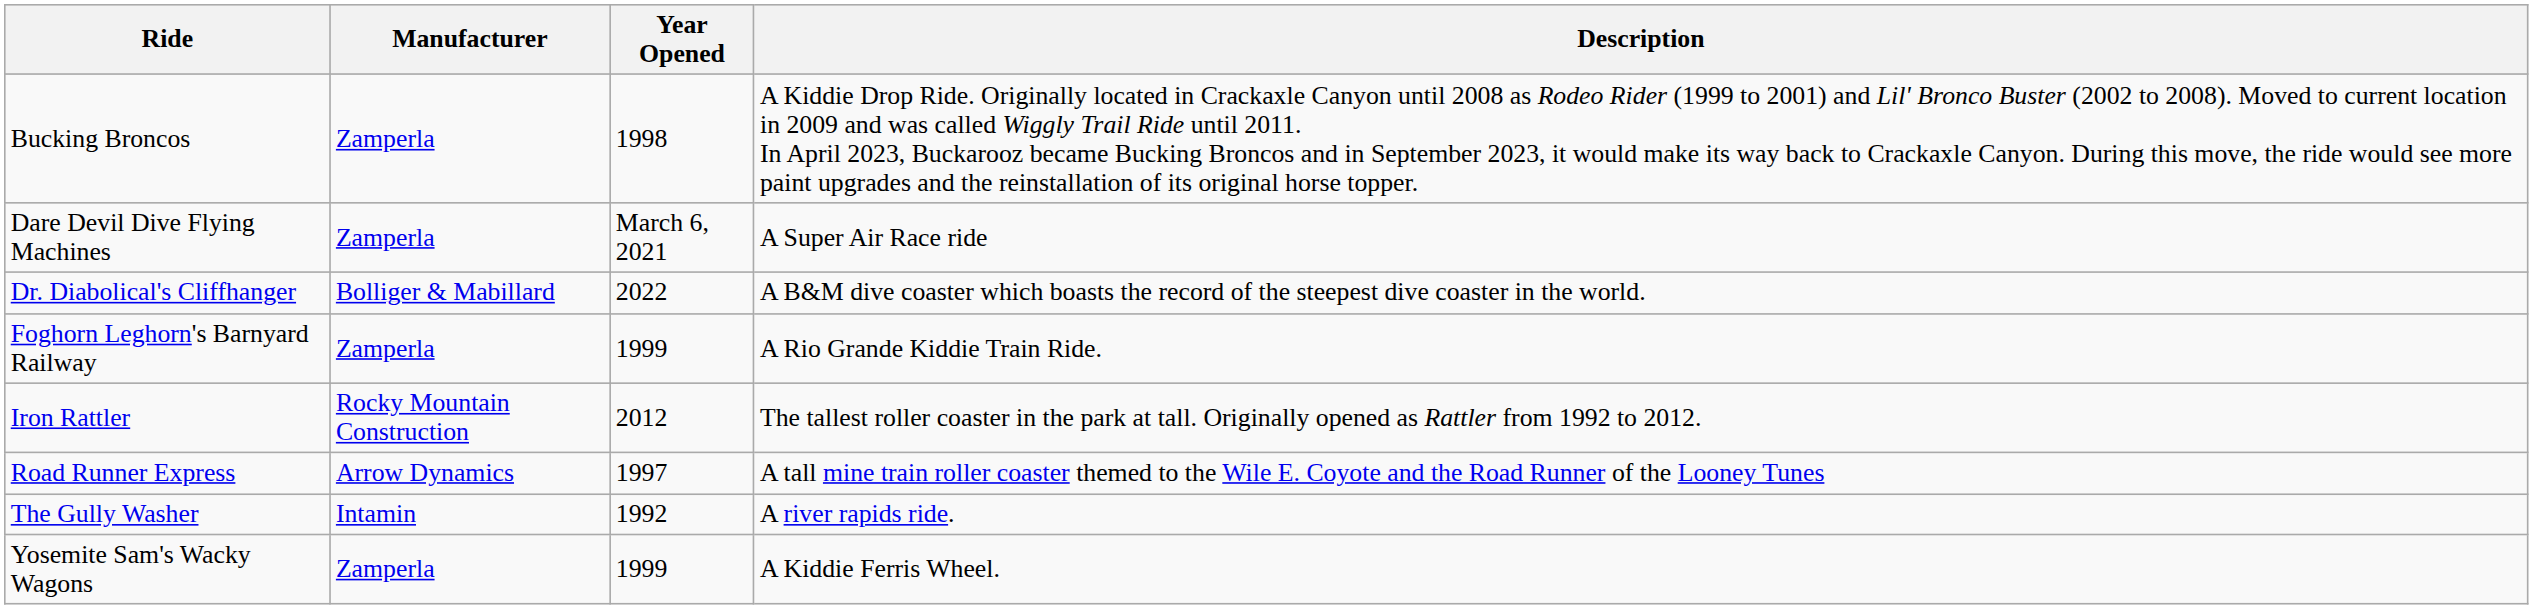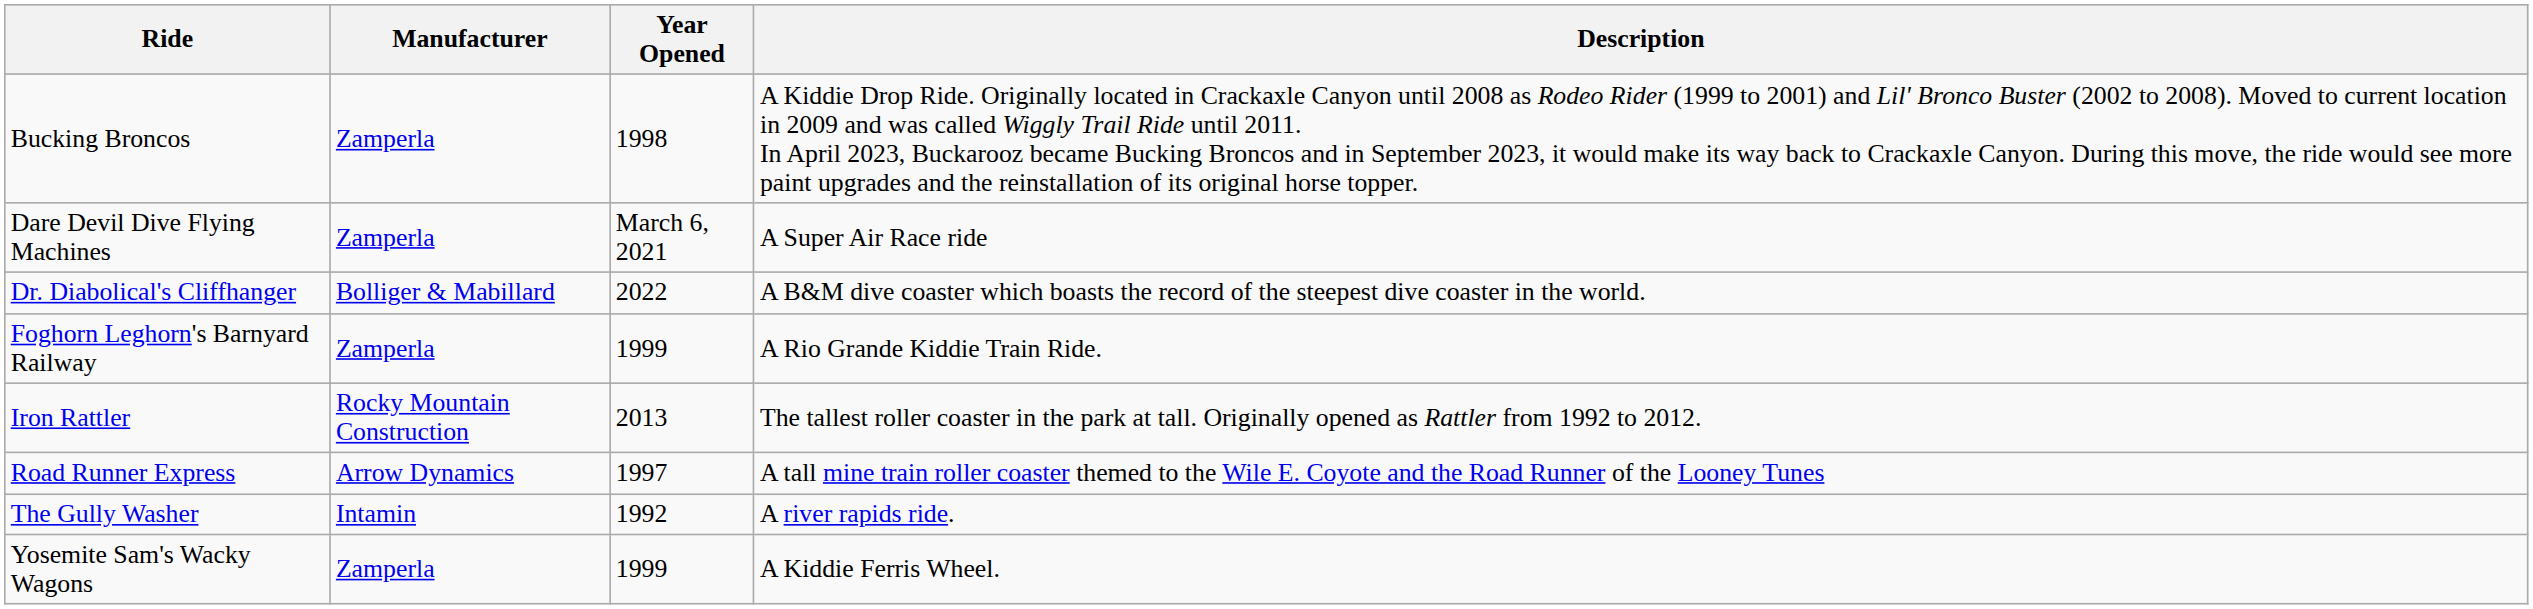Iron Rattler | Year Opened: 2012 -> 2013
